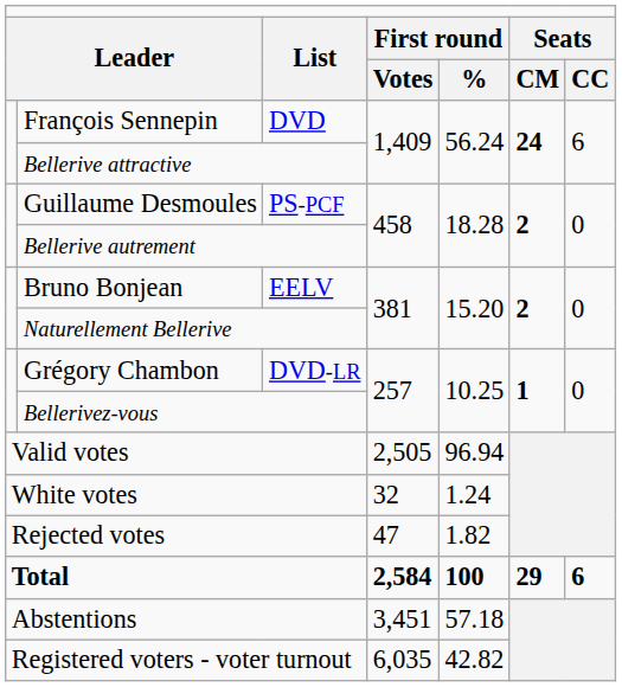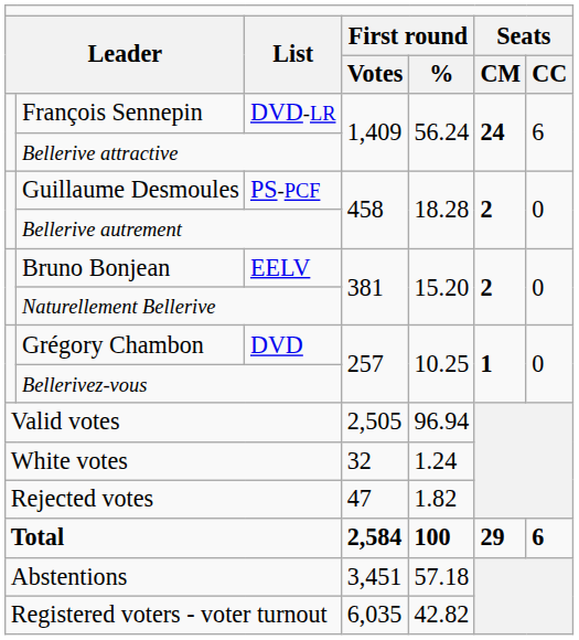François Sennepin | column 3: DVD -> DVD-LR
Grégory Chambon | column 3: DVD-LR -> DVD
